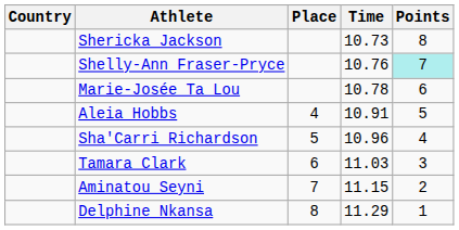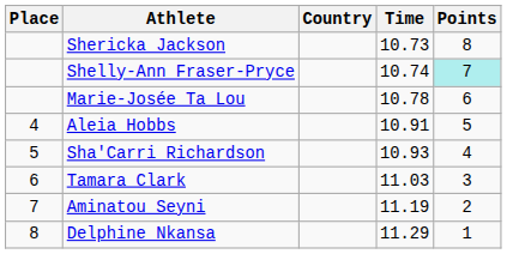columns swapped: Place <-> Country
Shelly-Ann Fraser-Pryce | Time: 10.76 -> 10.74
Sha'Carri Richardson | Time: 10.96 -> 10.93
Aminatou Seyni | Time: 11.15 -> 11.19
